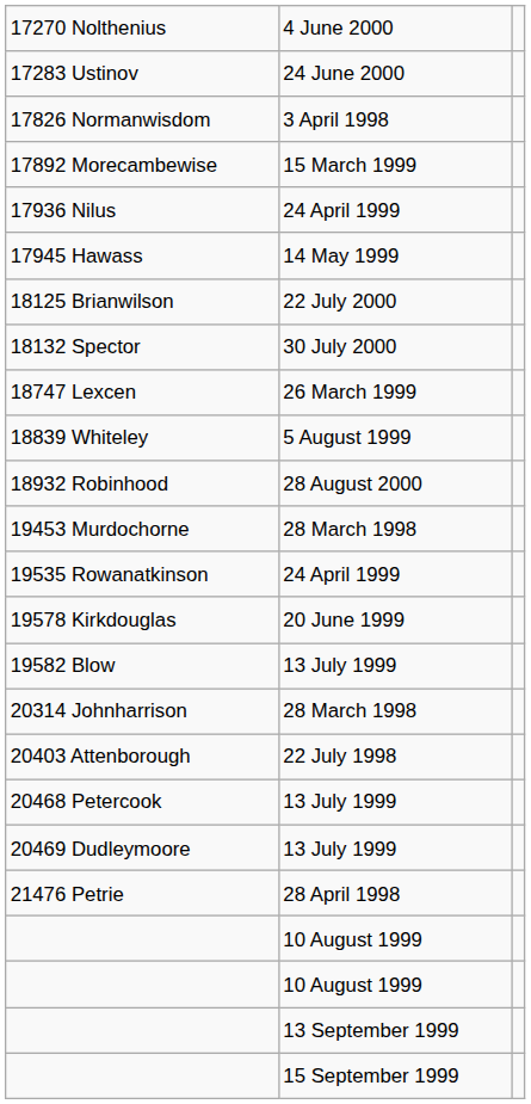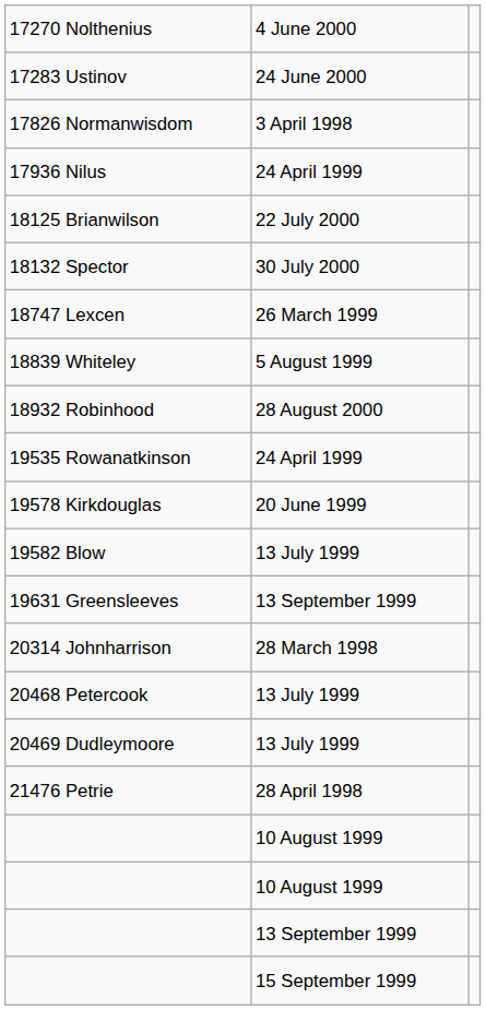- row: 17892 Morecambewise | 15 March 1999
- row: 17945 Hawass | 14 May 1999
- row: 19453 Murdochorne | 28 March 1998
+ row: 19631 Greensleeves | 13 September 1999
- row: 20403 Attenborough | 22 July 1998
